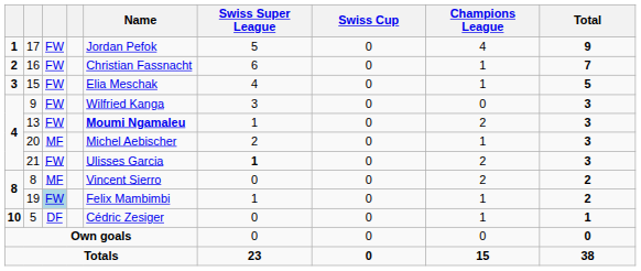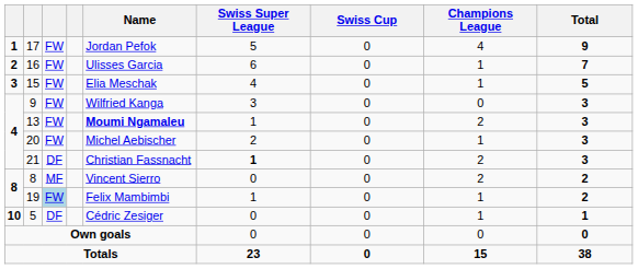16 | Name: Christian Fassnacht -> Ulisses Garcia
20 | column 3: MF -> FW
21 | column 3: FW -> DF
21 | Name: Ulisses Garcia -> Christian Fassnacht
